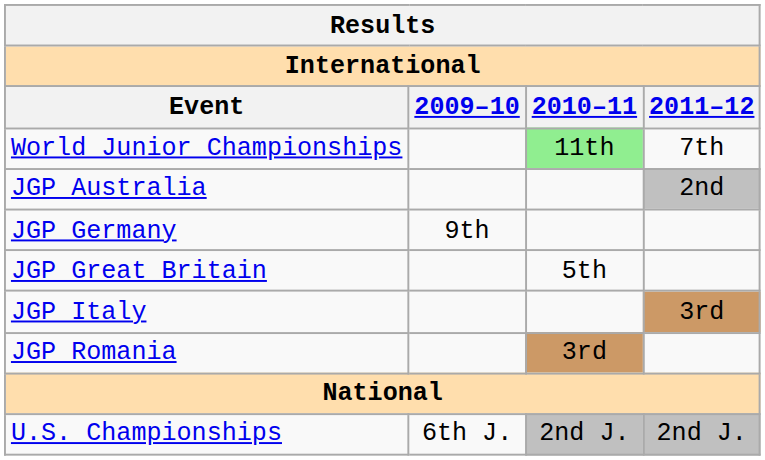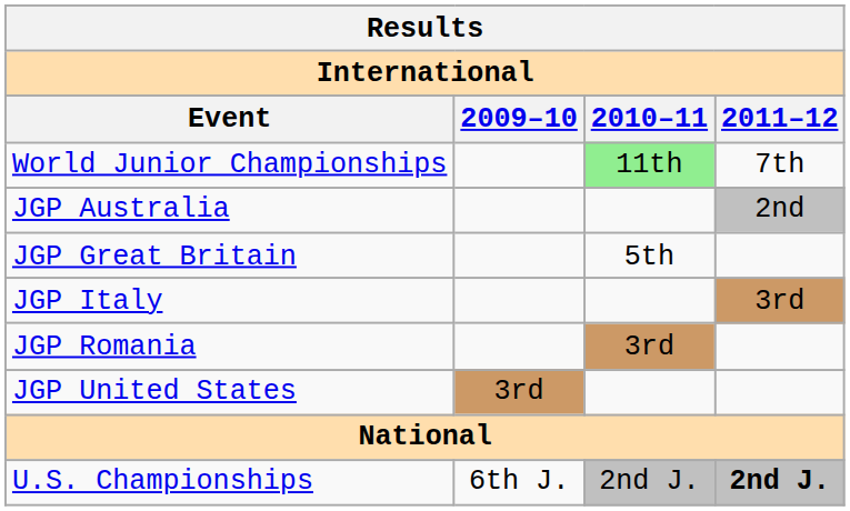- row: JGP Germany | 9th
+ row: JGP United States | 3rd
U.S. Championships | 2011–12: normal -> bold
